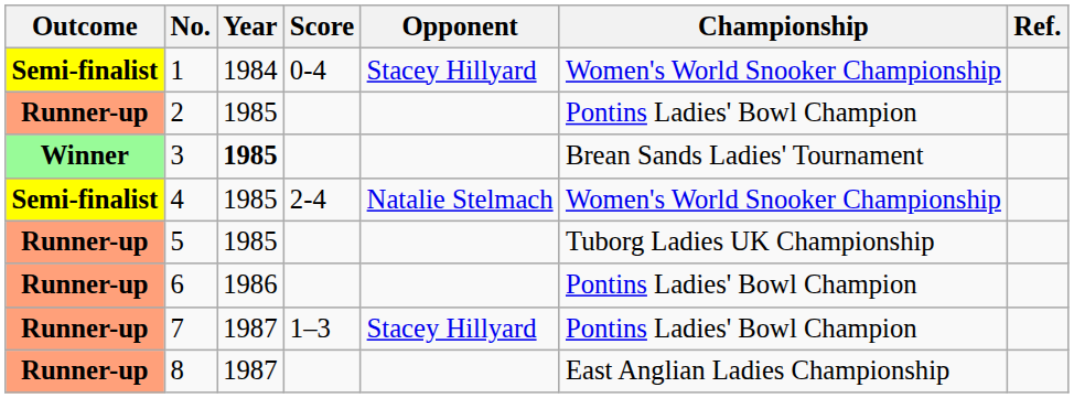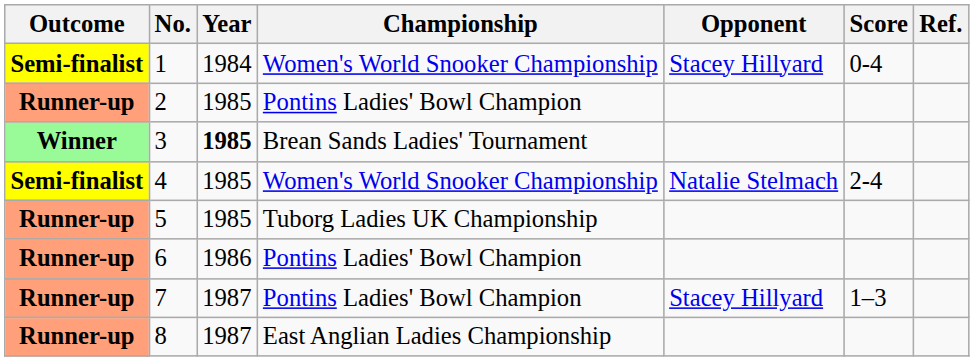columns swapped: Championship <-> Score
